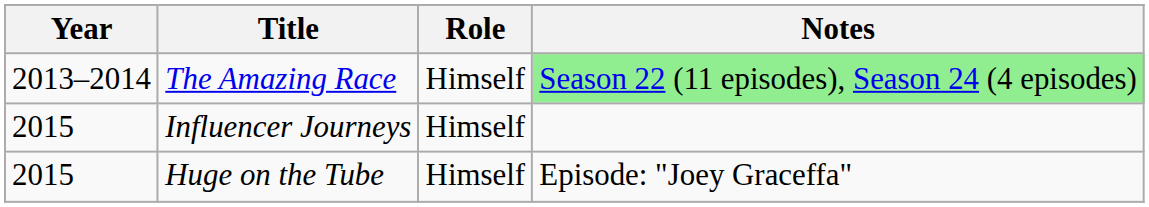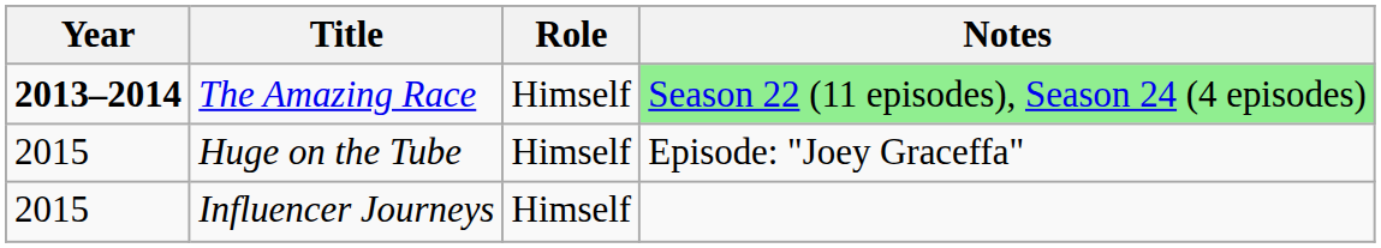The Amazing Race | Year: normal -> bold
rows swapped: Huge on the Tube <-> Influencer Journeys
